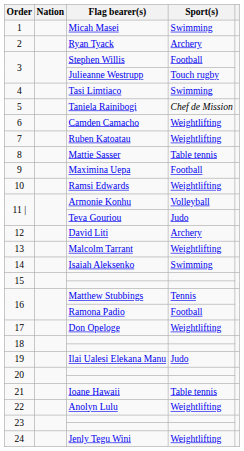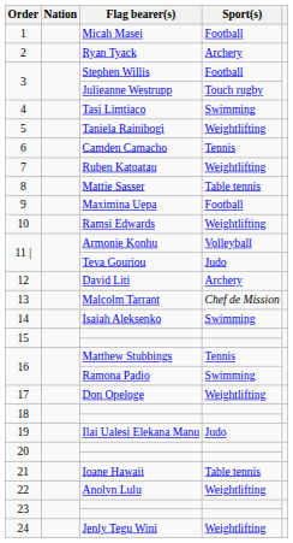1 | Sport(s): Swimming -> Football
5 | Sport(s): Chef de Mission -> Weightlifting
6 | Sport(s): Weightlifting -> Tennis
13 | Sport(s): Weightlifting -> Chef de Mission
16 / Ramona Padio | Sport(s): Football -> Swimming
